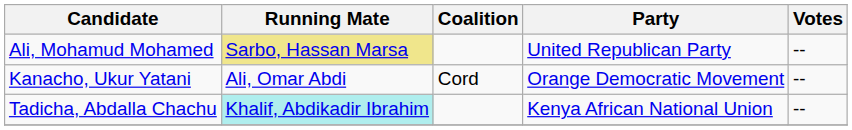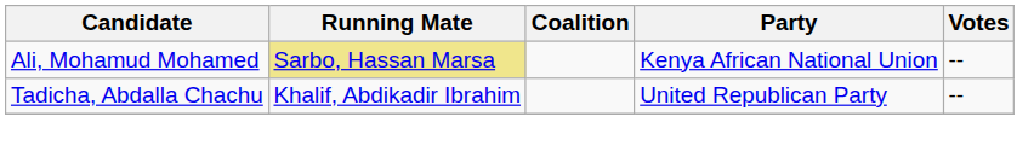Ali, Mohamud Mohamed | Party: United Republican Party -> Kenya African National Union
- row: Kanacho, Ukur Yatani | Ali, Omar Abdi | Cord | Orange Democratic Movement | --
Tadicha, Abdalla Chachu | Running Mate: paleturquoise background -> no background
Tadicha, Abdalla Chachu | Party: Kenya African National Union -> United Republican Party
